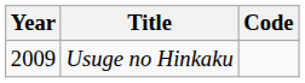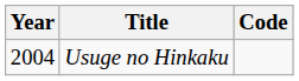Usuge no Hinkaku | Year: 2009 -> 2004
